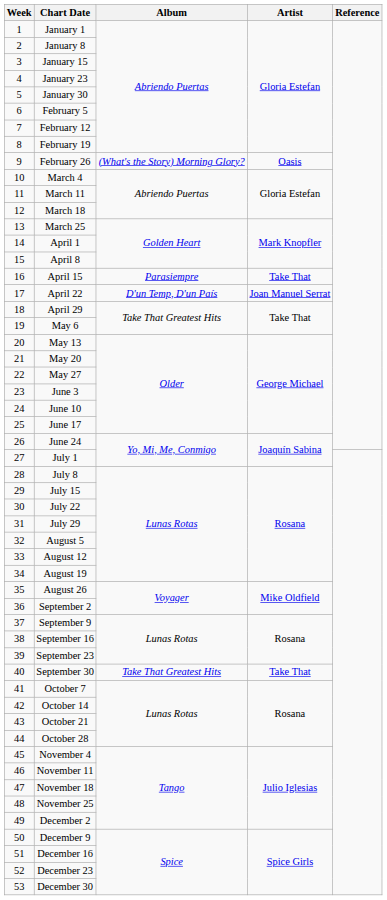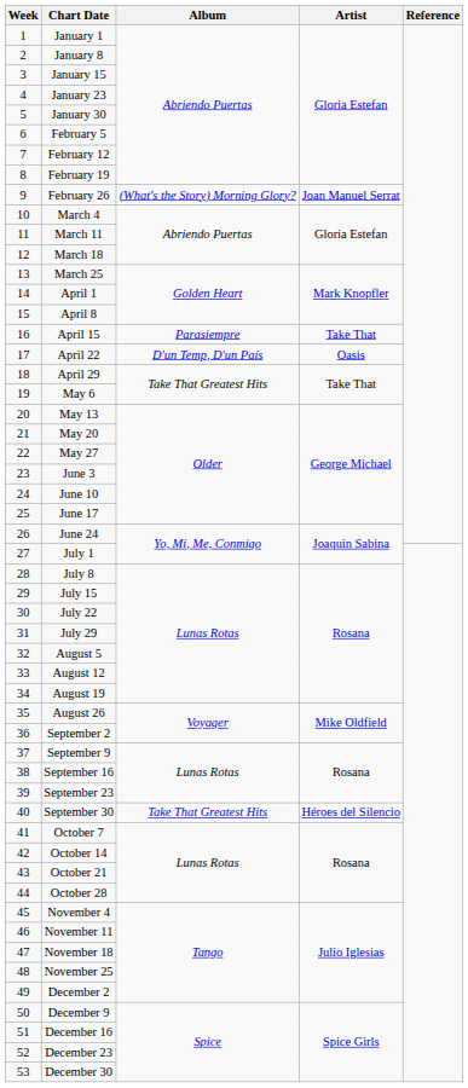February 26 | Artist: Oasis -> Joan Manuel Serrat
April 22 | Artist: Joan Manuel Serrat -> Oasis
September 30 | Artist: Take That -> Héroes del Silencio
